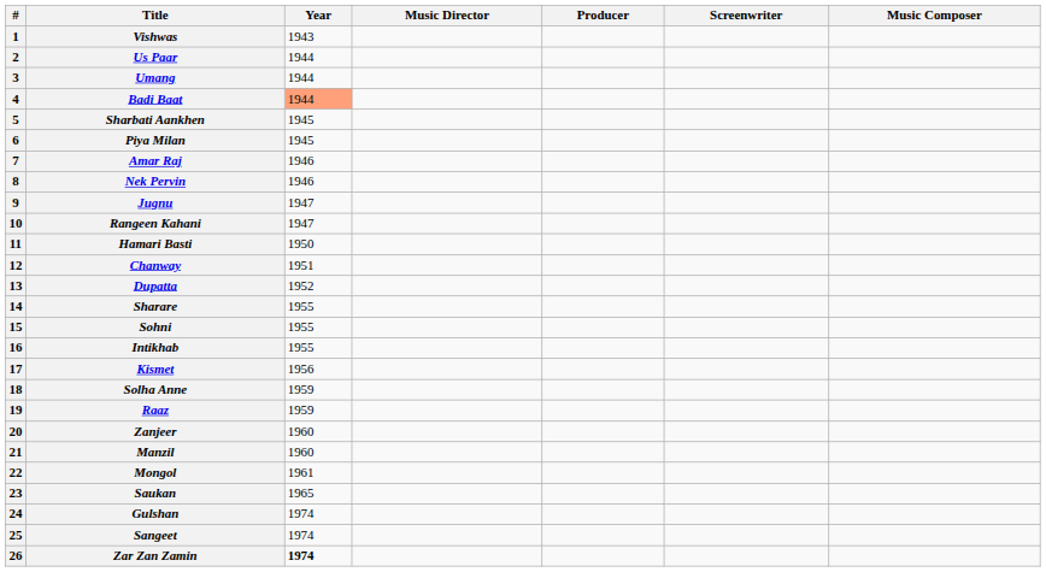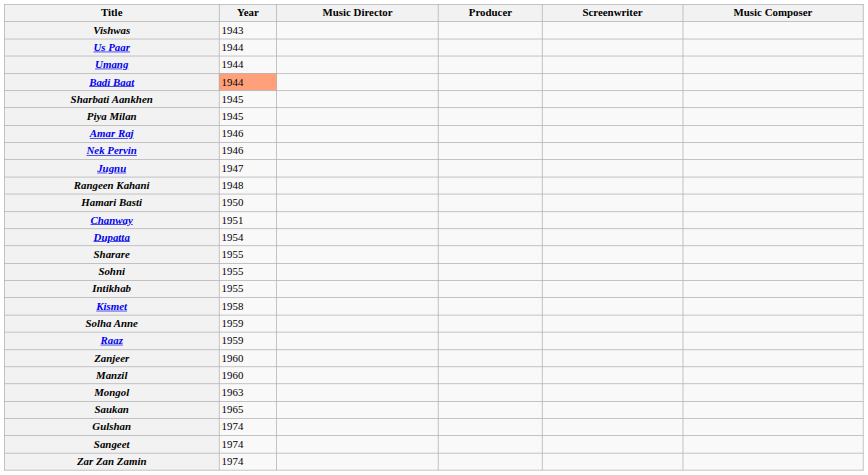- column: # | 1 | 2 | 3 | 4 | 5 | 6 | 7 | 8 | 9 | 10 | 11 | 12 | 13 | 14 | 15 | 16 | 17 | 18 | 19 | 20 | 21 | 22 | 23 | 24 | 25 | 26
Rangeen Kahani | Year: 1947 -> 1948
Dupatta | Year: 1952 -> 1954
Kismet | Year: 1956 -> 1958
Mongol | Year: 1961 -> 1963
Zar Zan Zamin | Year: bold -> normal
